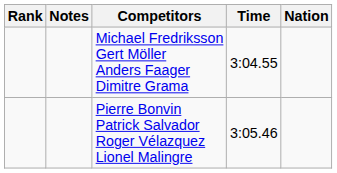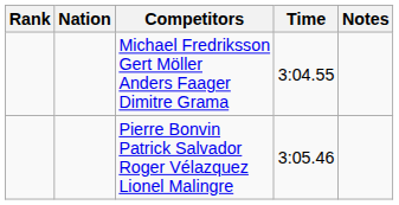columns swapped: Nation <-> Notes
